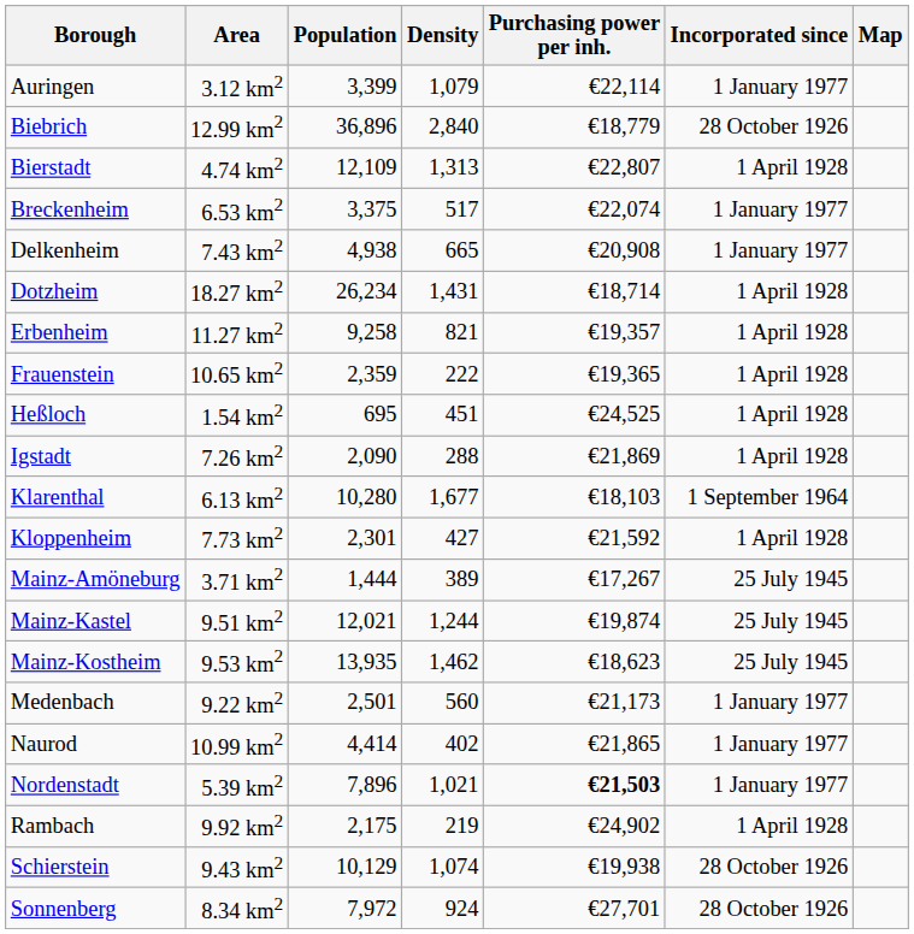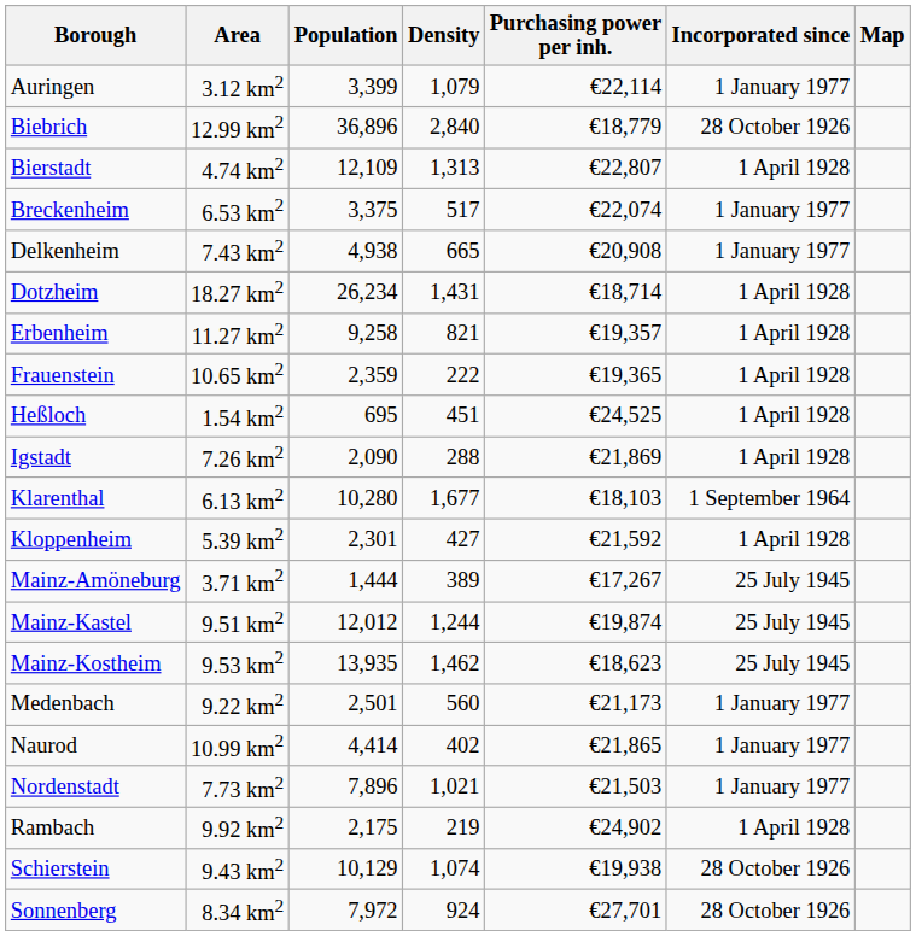Kloppenheim | Area: 7.73 km2 -> 5.39 km2
Mainz-Kastel | Population: 12,021 -> 12,012
Nordenstadt | Area: 5.39 km2 -> 7.73 km2
Nordenstadt | Purchasing power per inh.: bold -> normal
